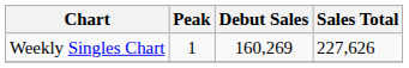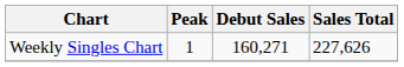Weekly Singles Chart | Debut Sales: 160,269 -> 160,271
